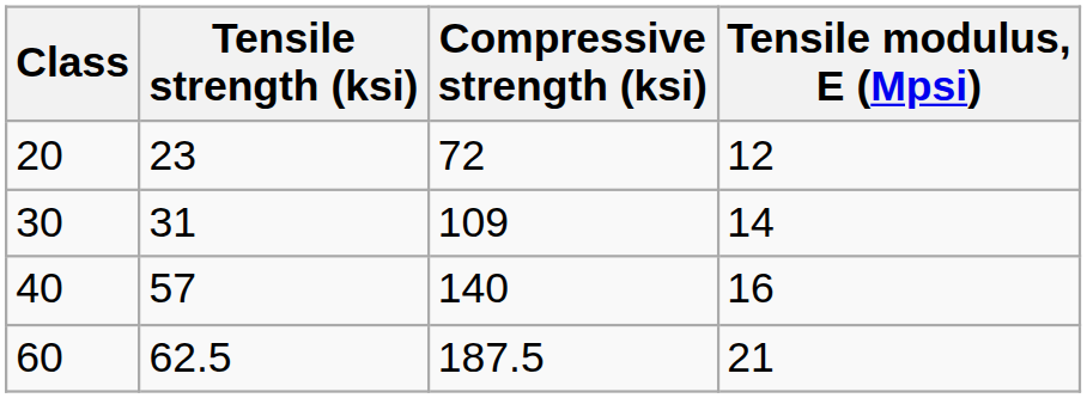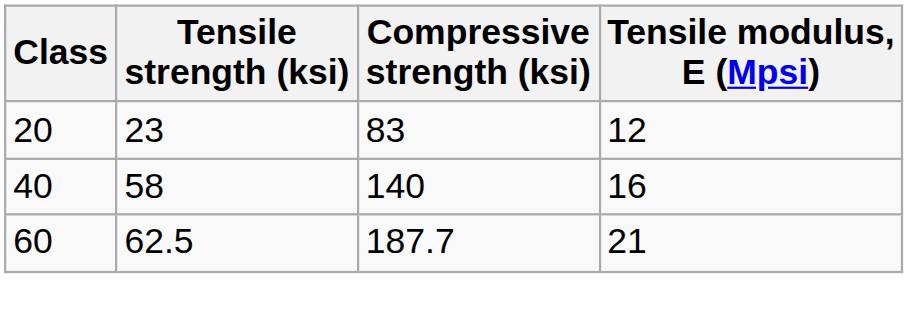20 | Compressive strength (ksi): 72 -> 83
- row: 30 | 31 | 109 | 14
40 | Tensile strength (ksi): 57 -> 58
60 | Compressive strength (ksi): 187.5 -> 187.7
